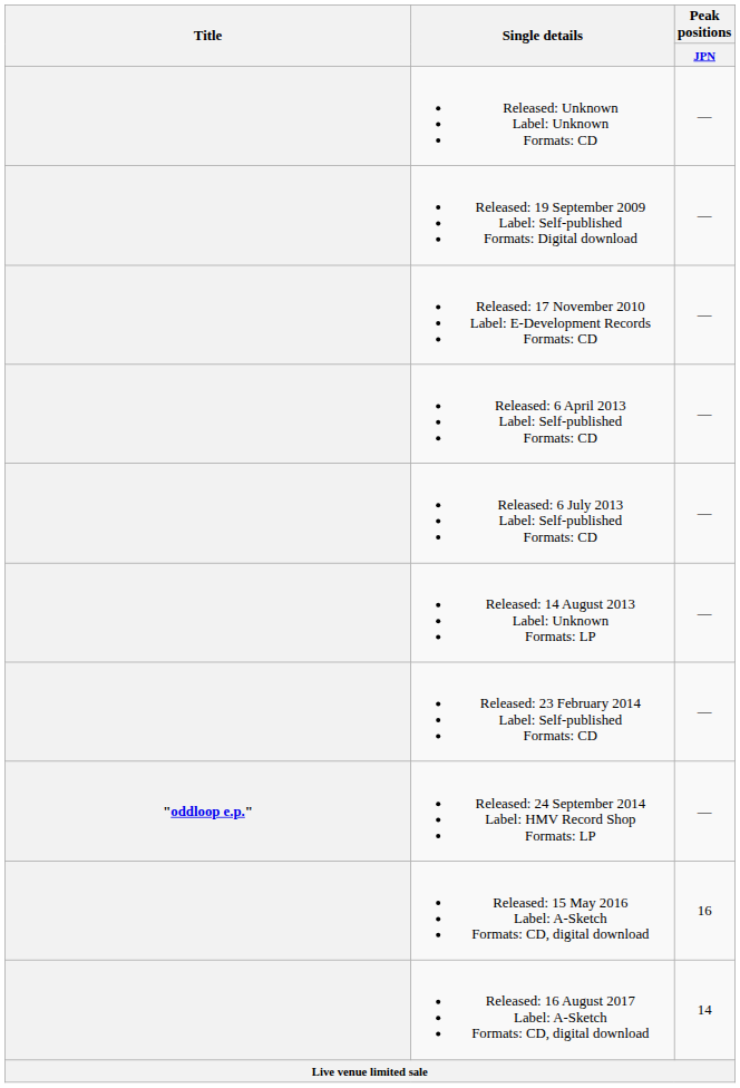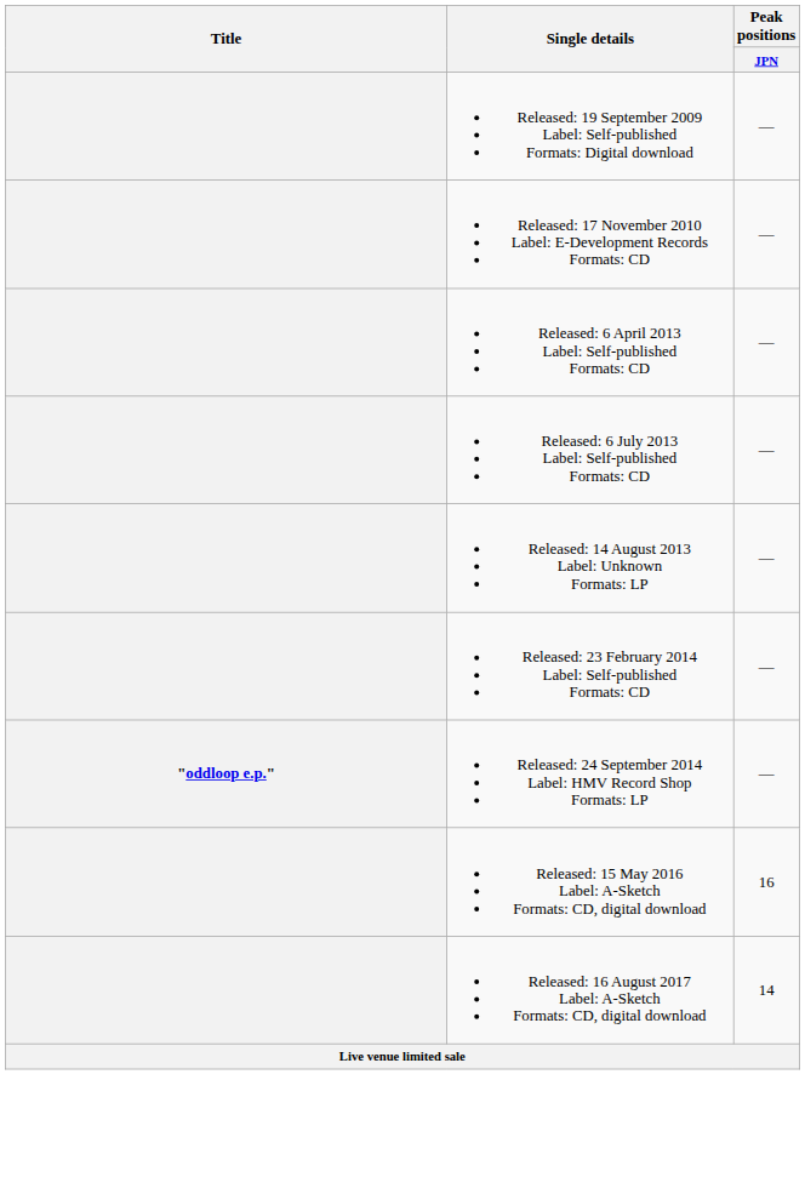- row: Released: Unknown Label: Unknown Formats: CD | —
